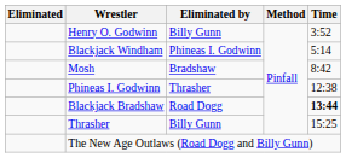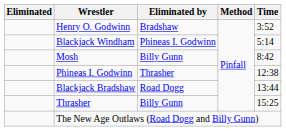Henry O. Godwinn | Eliminated by: Billy Gunn -> Bradshaw
Mosh | Eliminated by: Bradshaw -> Billy Gunn
Blackjack Bradshaw | Time: bold -> normal
